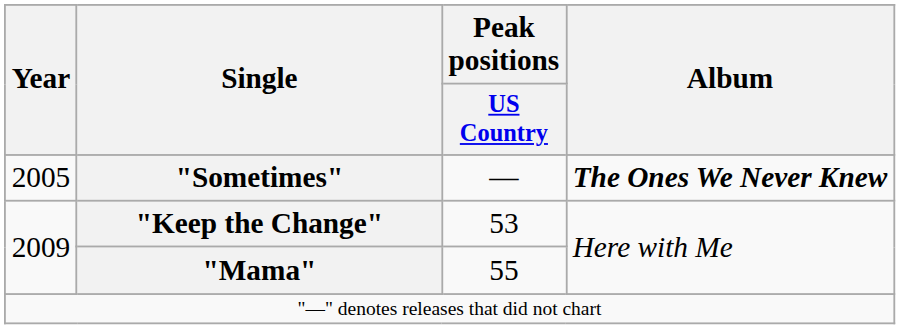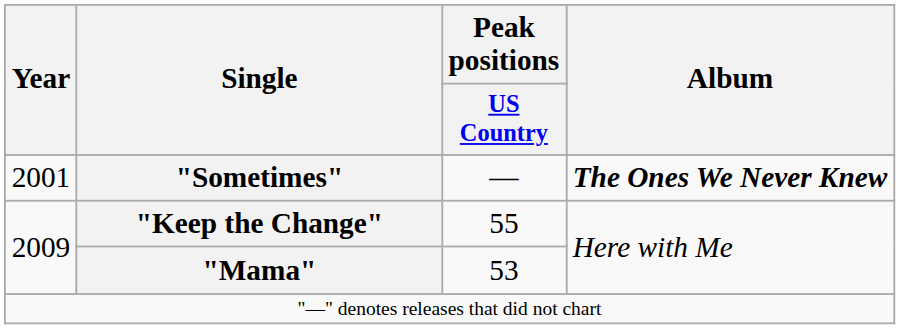"Sometimes" | Year: 2005 -> 2001
"Keep the Change" | Peak positions / US Country: 53 -> 55
"Mama" | Peak positions / US Country: 55 -> 53
